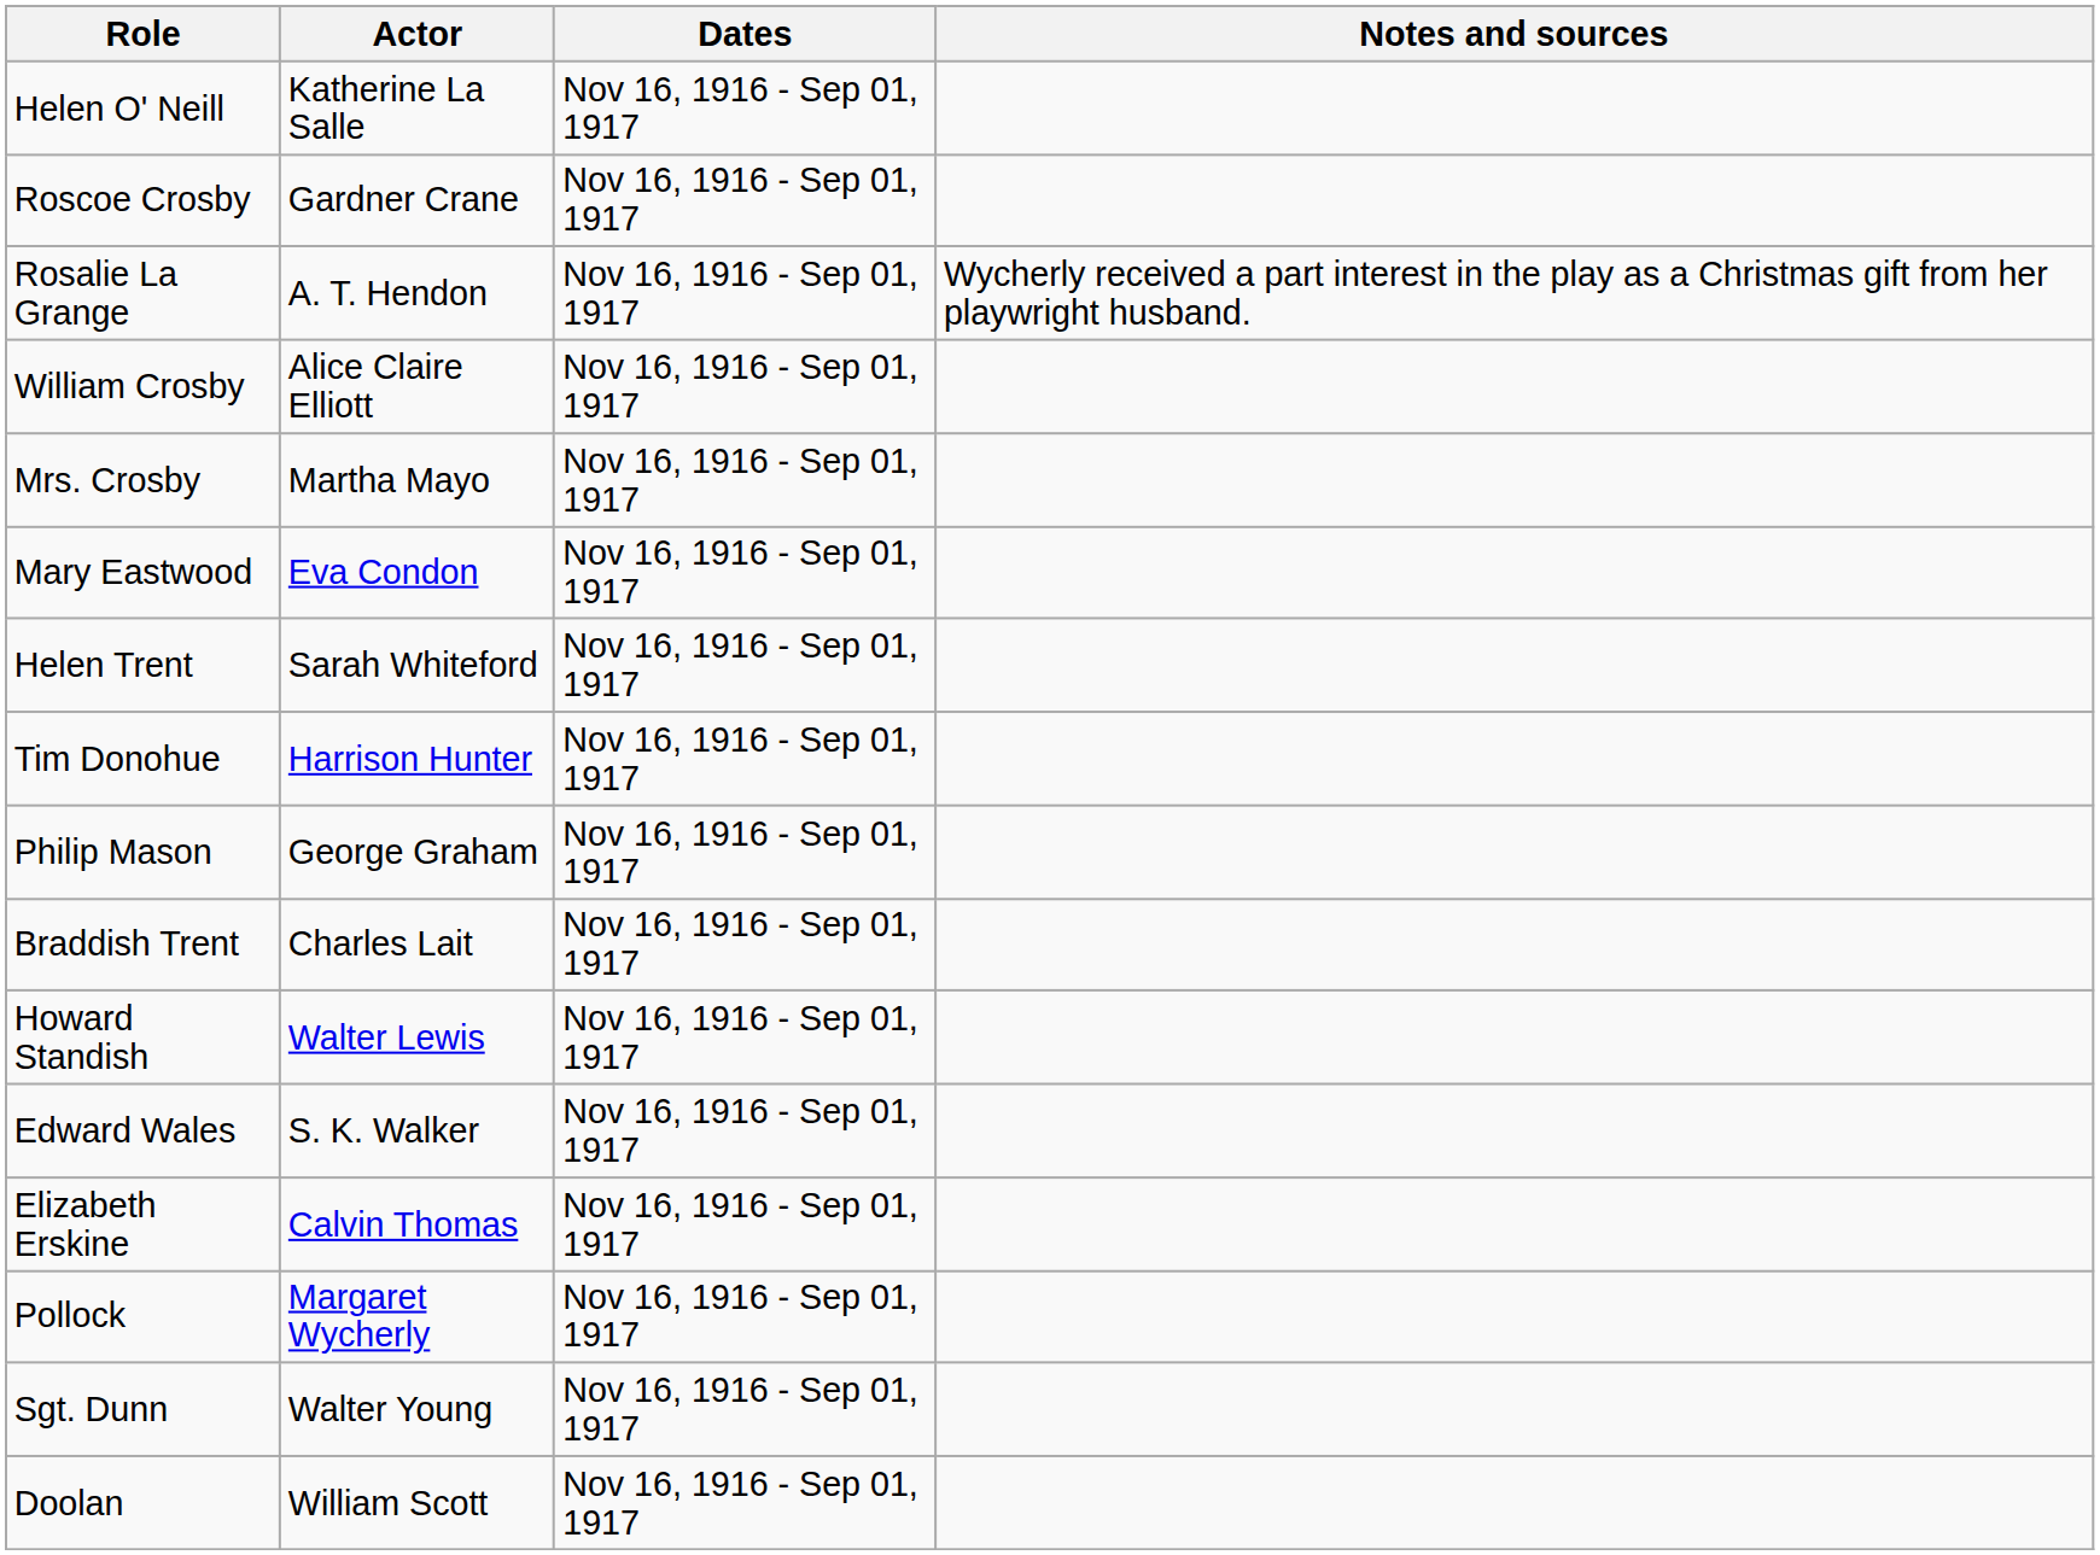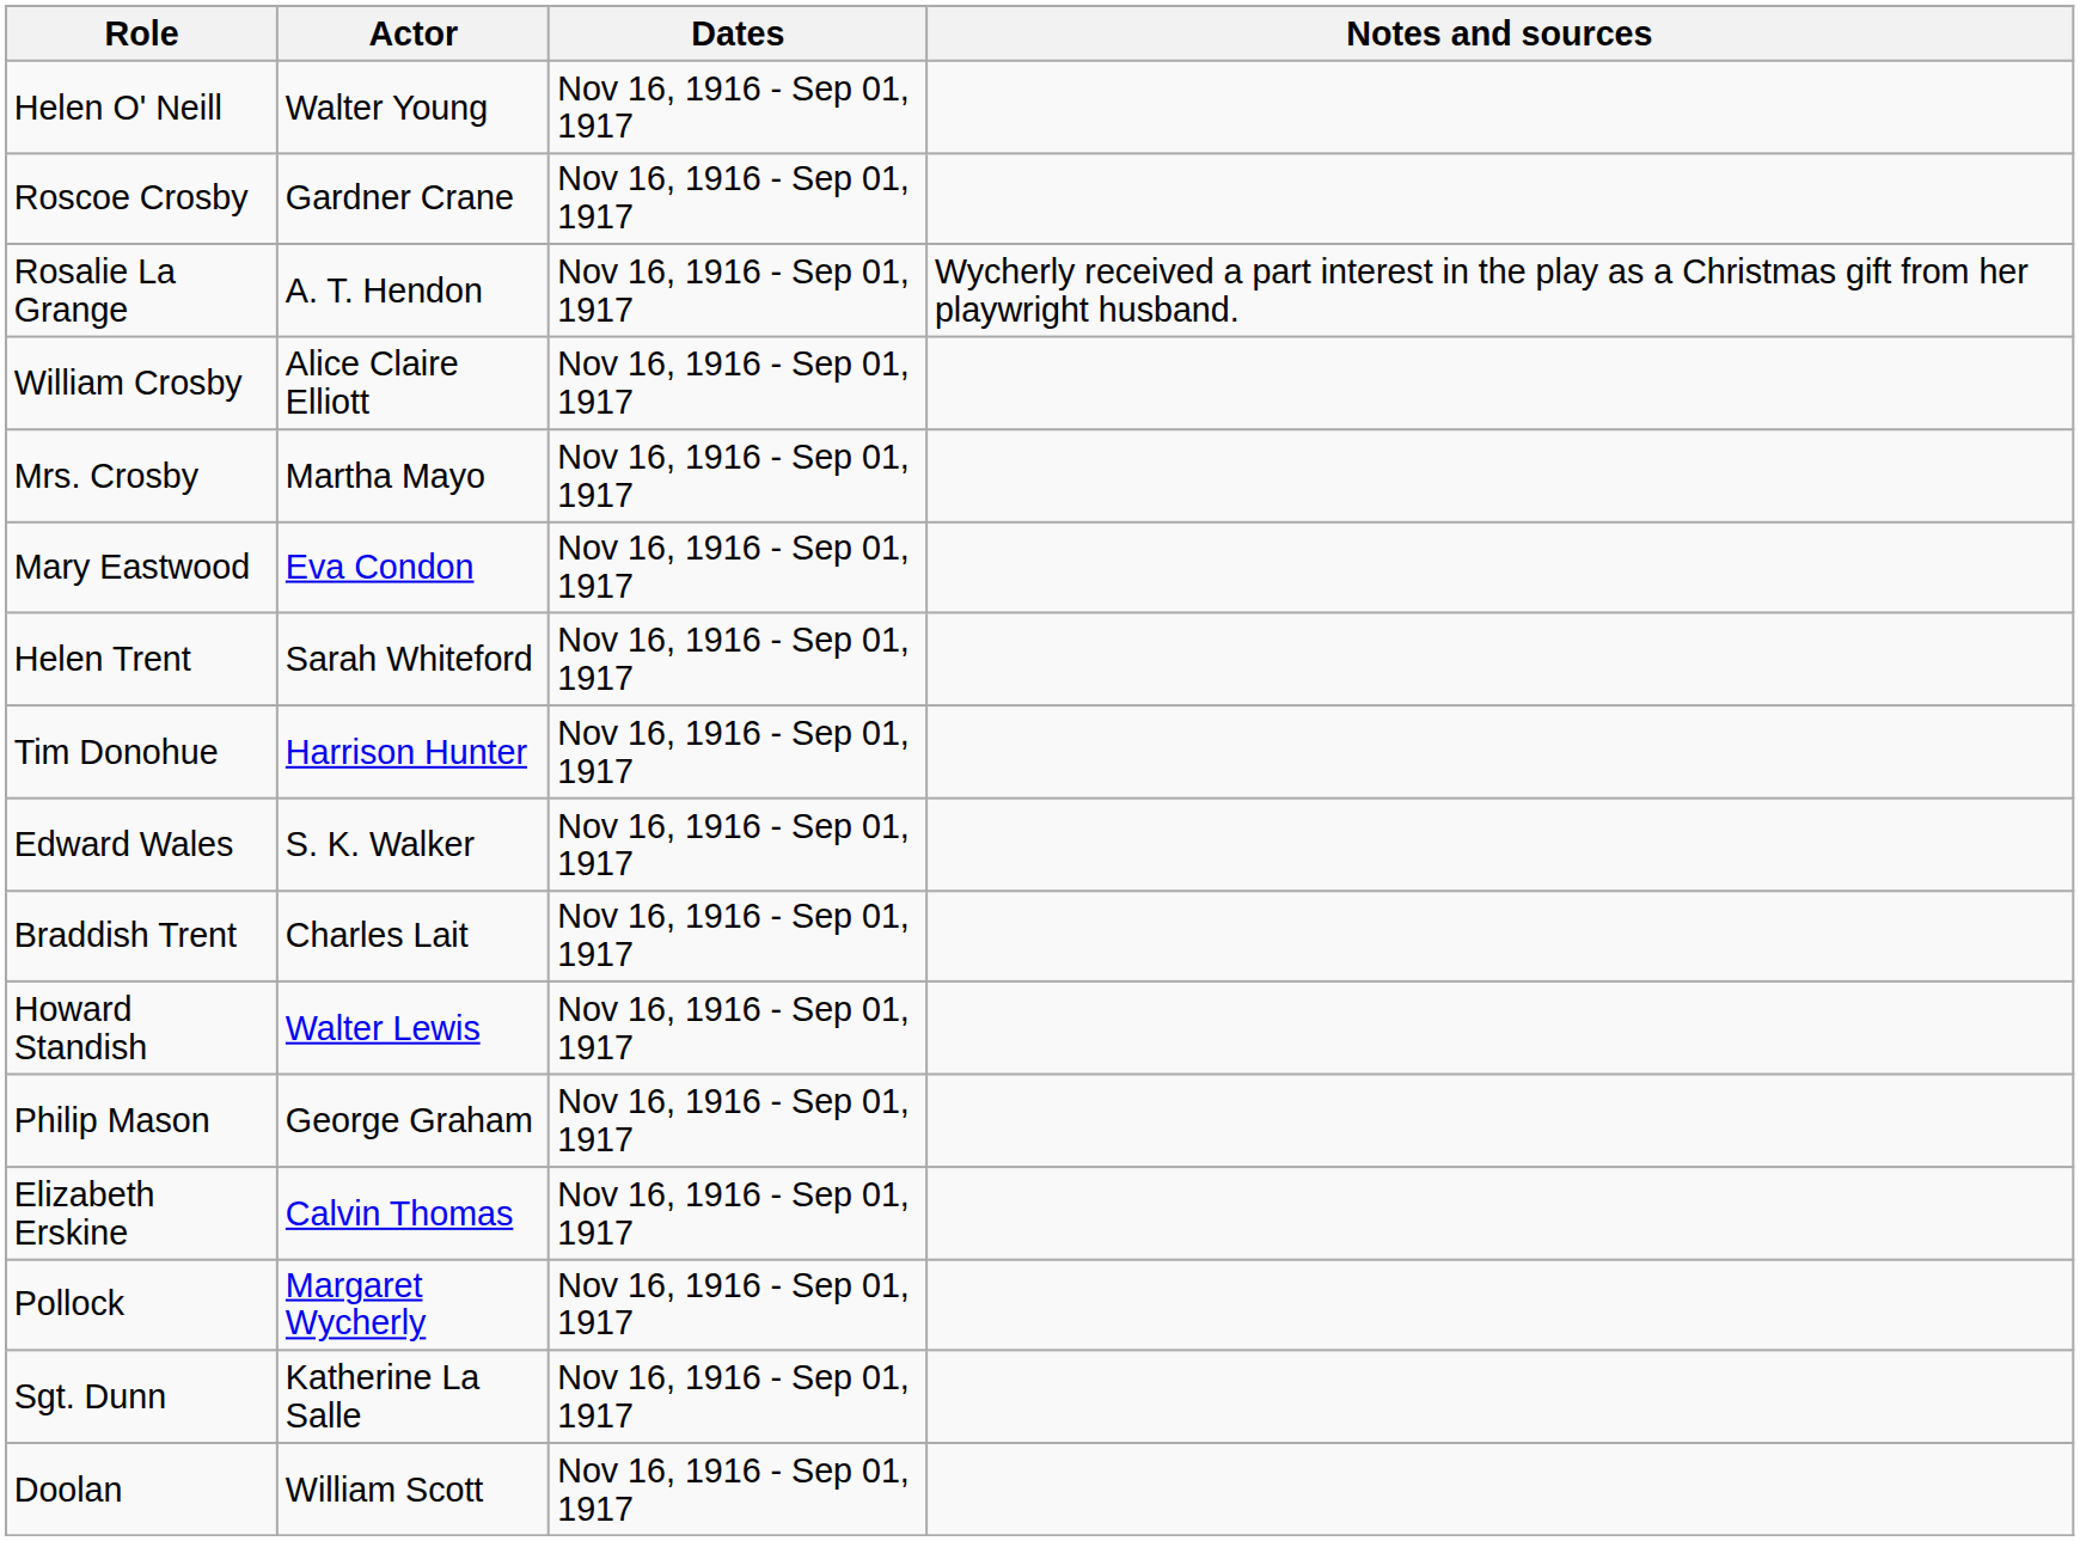Helen O' Neill | Actor: Katherine La Salle -> Walter Young
rows swapped: Edward Wales <-> Philip Mason
Sgt. Dunn | Actor: Walter Young -> Katherine La Salle
